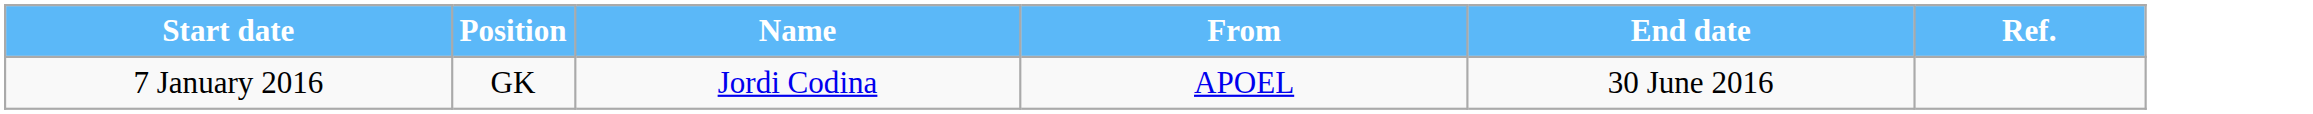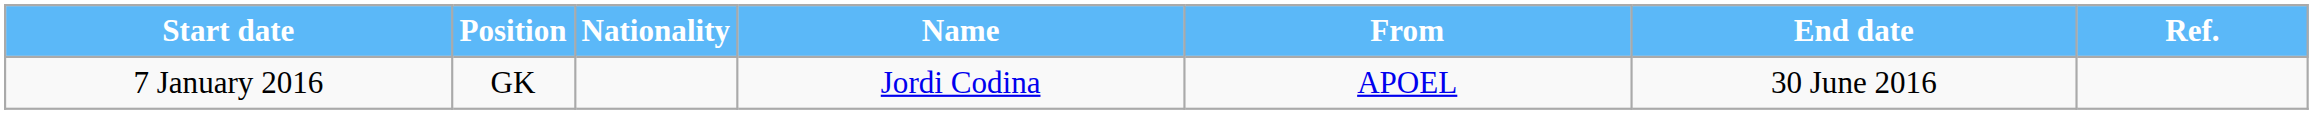+ column: Nationality
